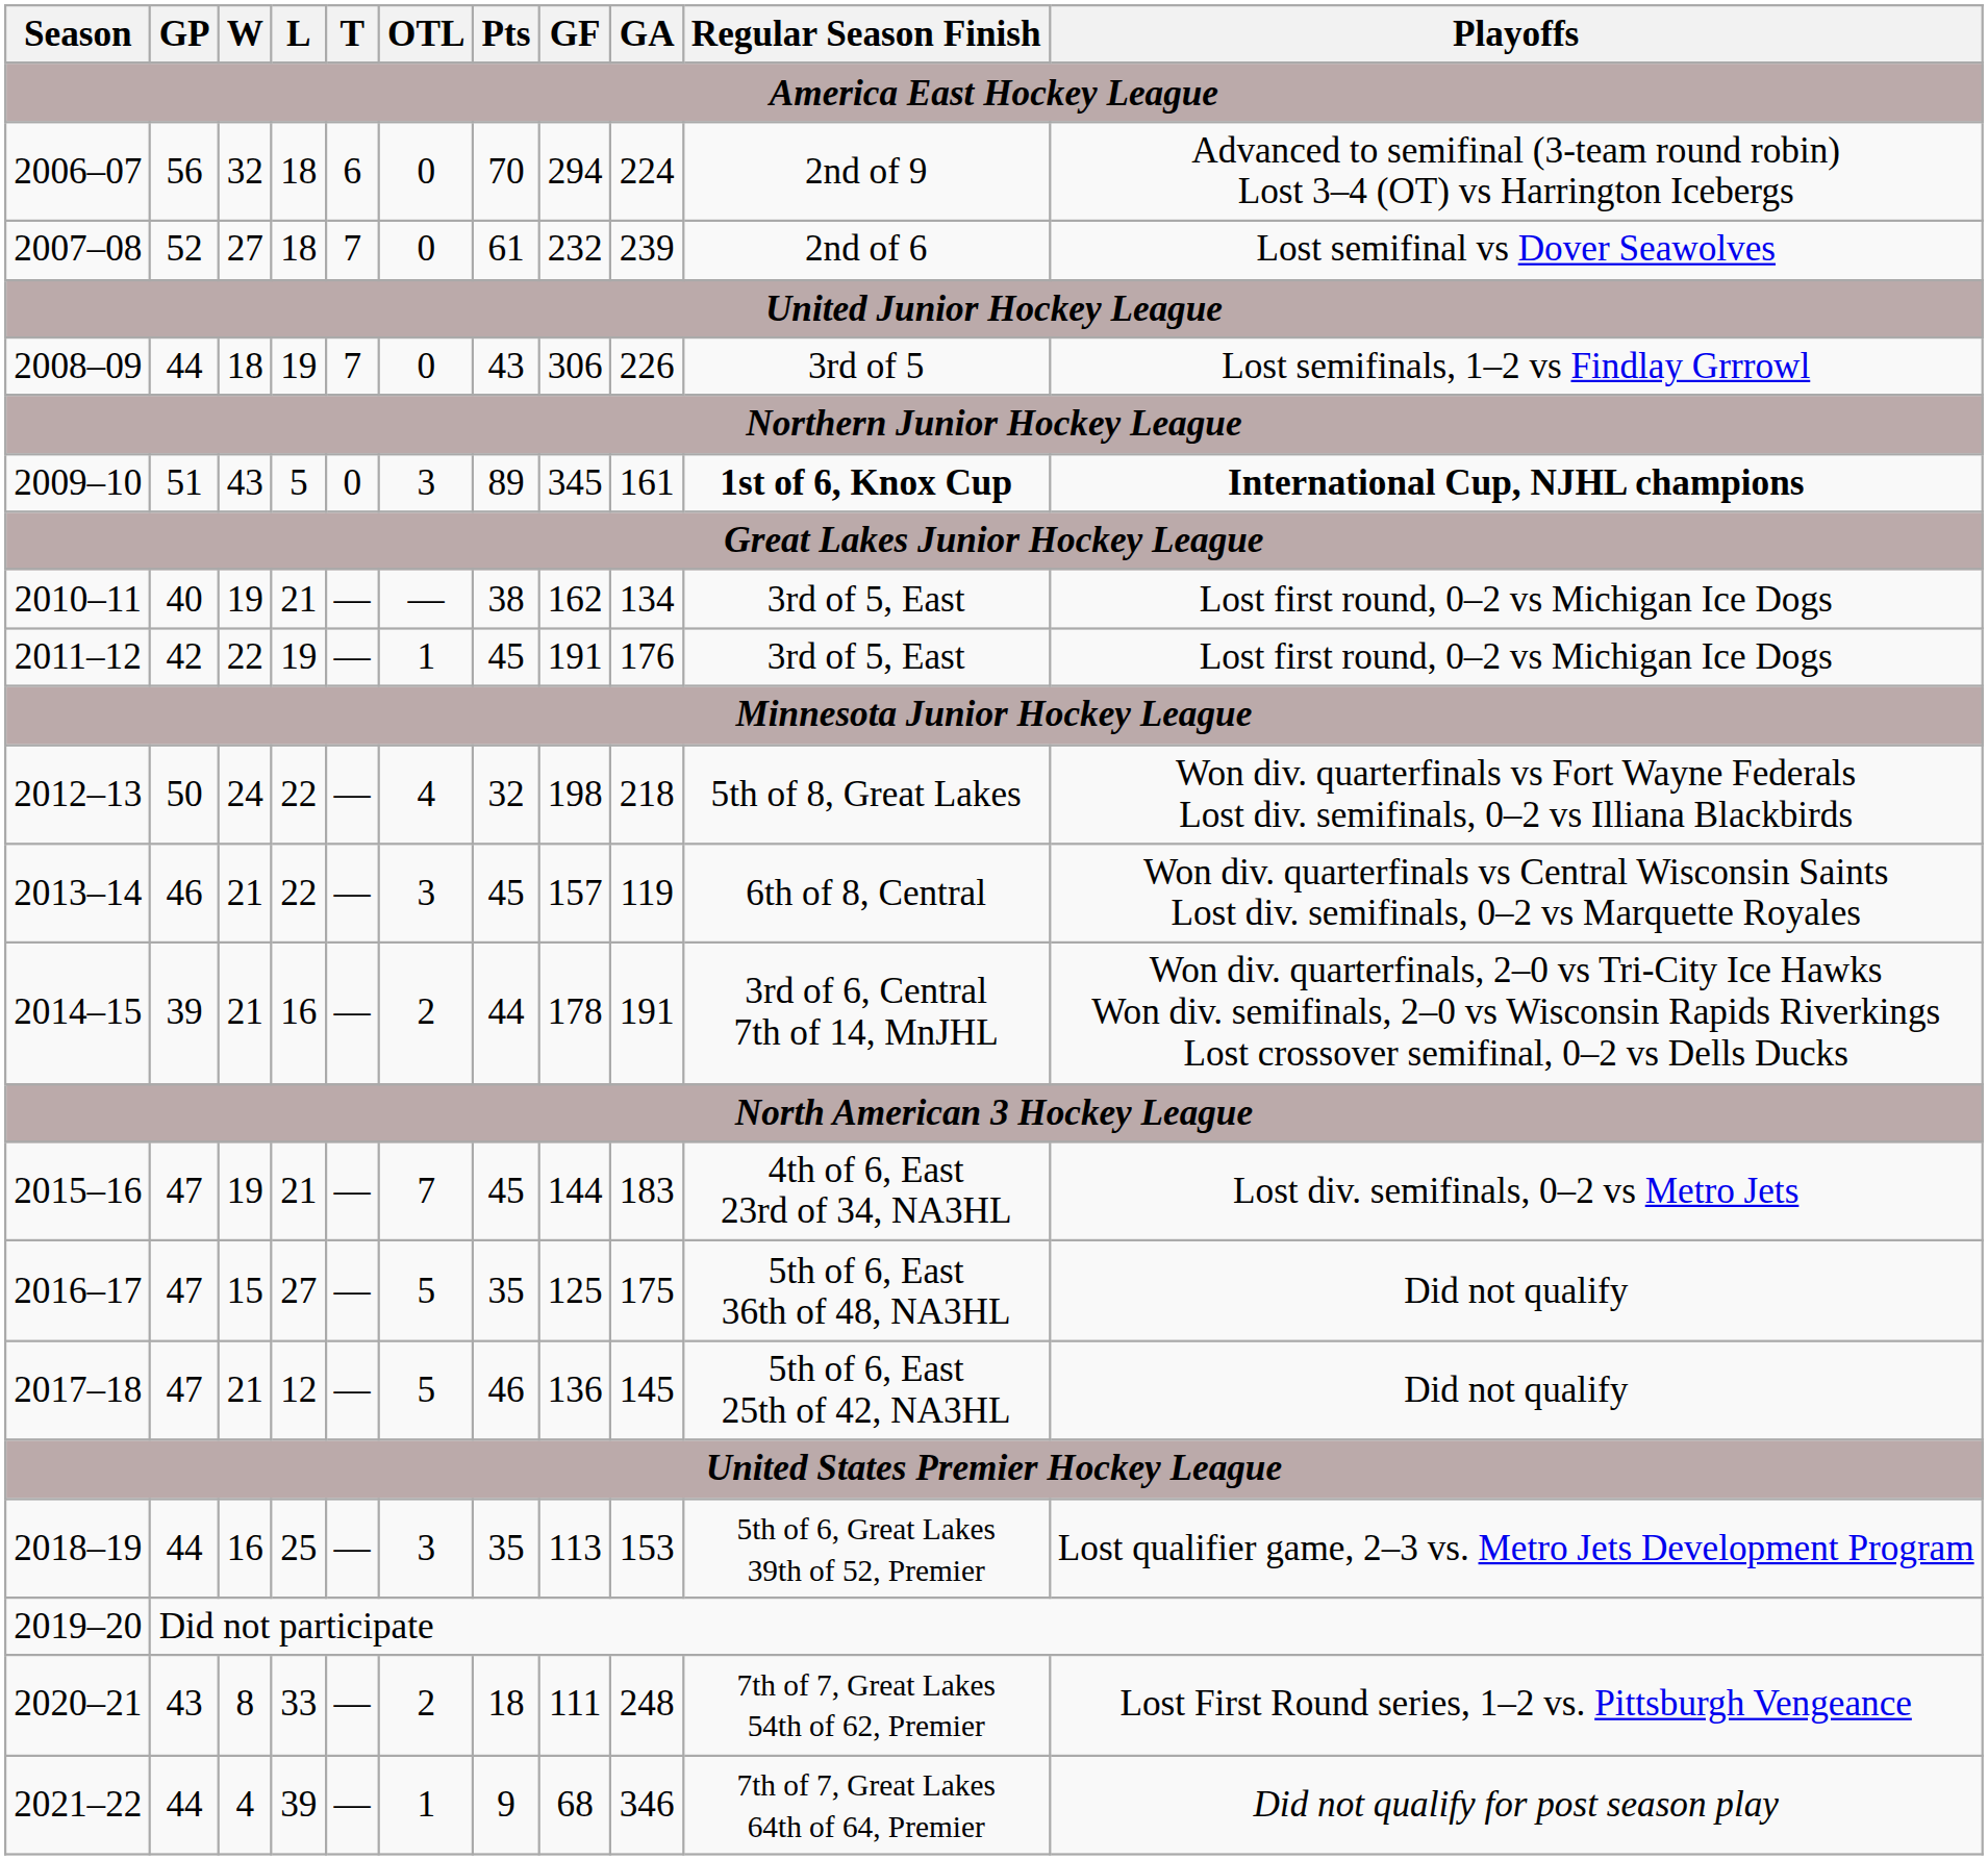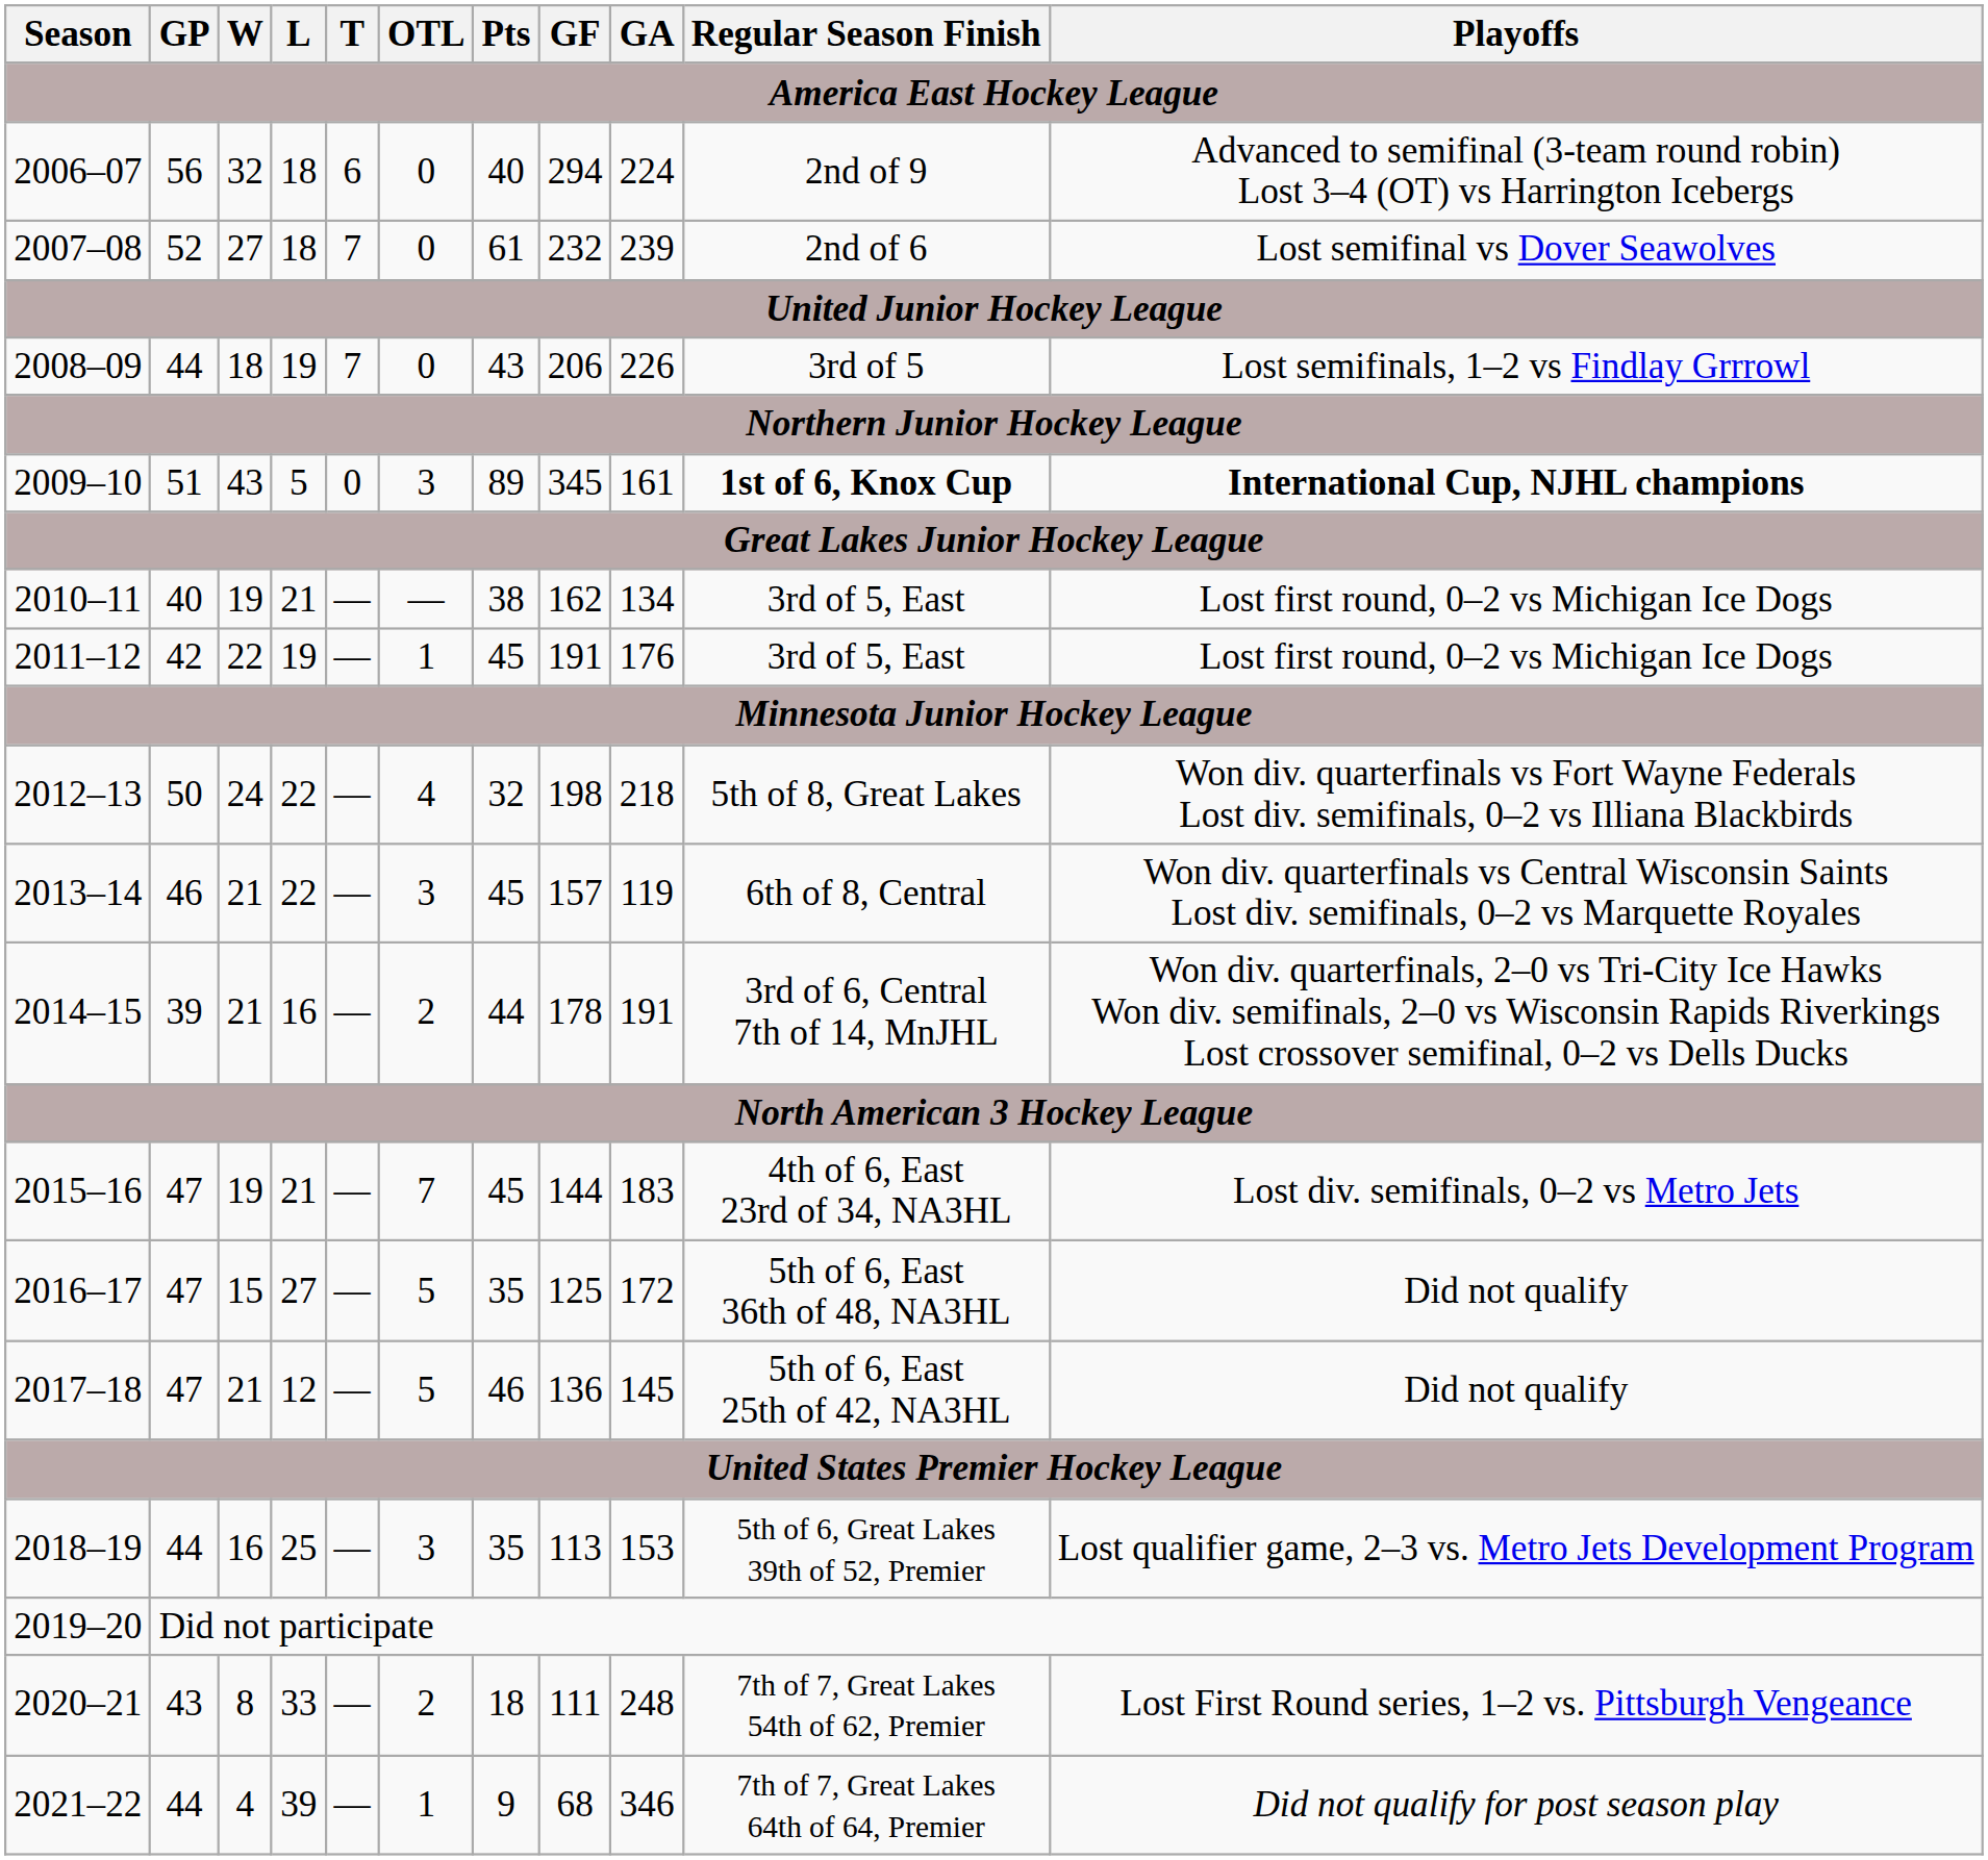2006–07 | Pts: 70 -> 40
2008–09 | GF: 306 -> 206
2016–17 | GA: 175 -> 172
